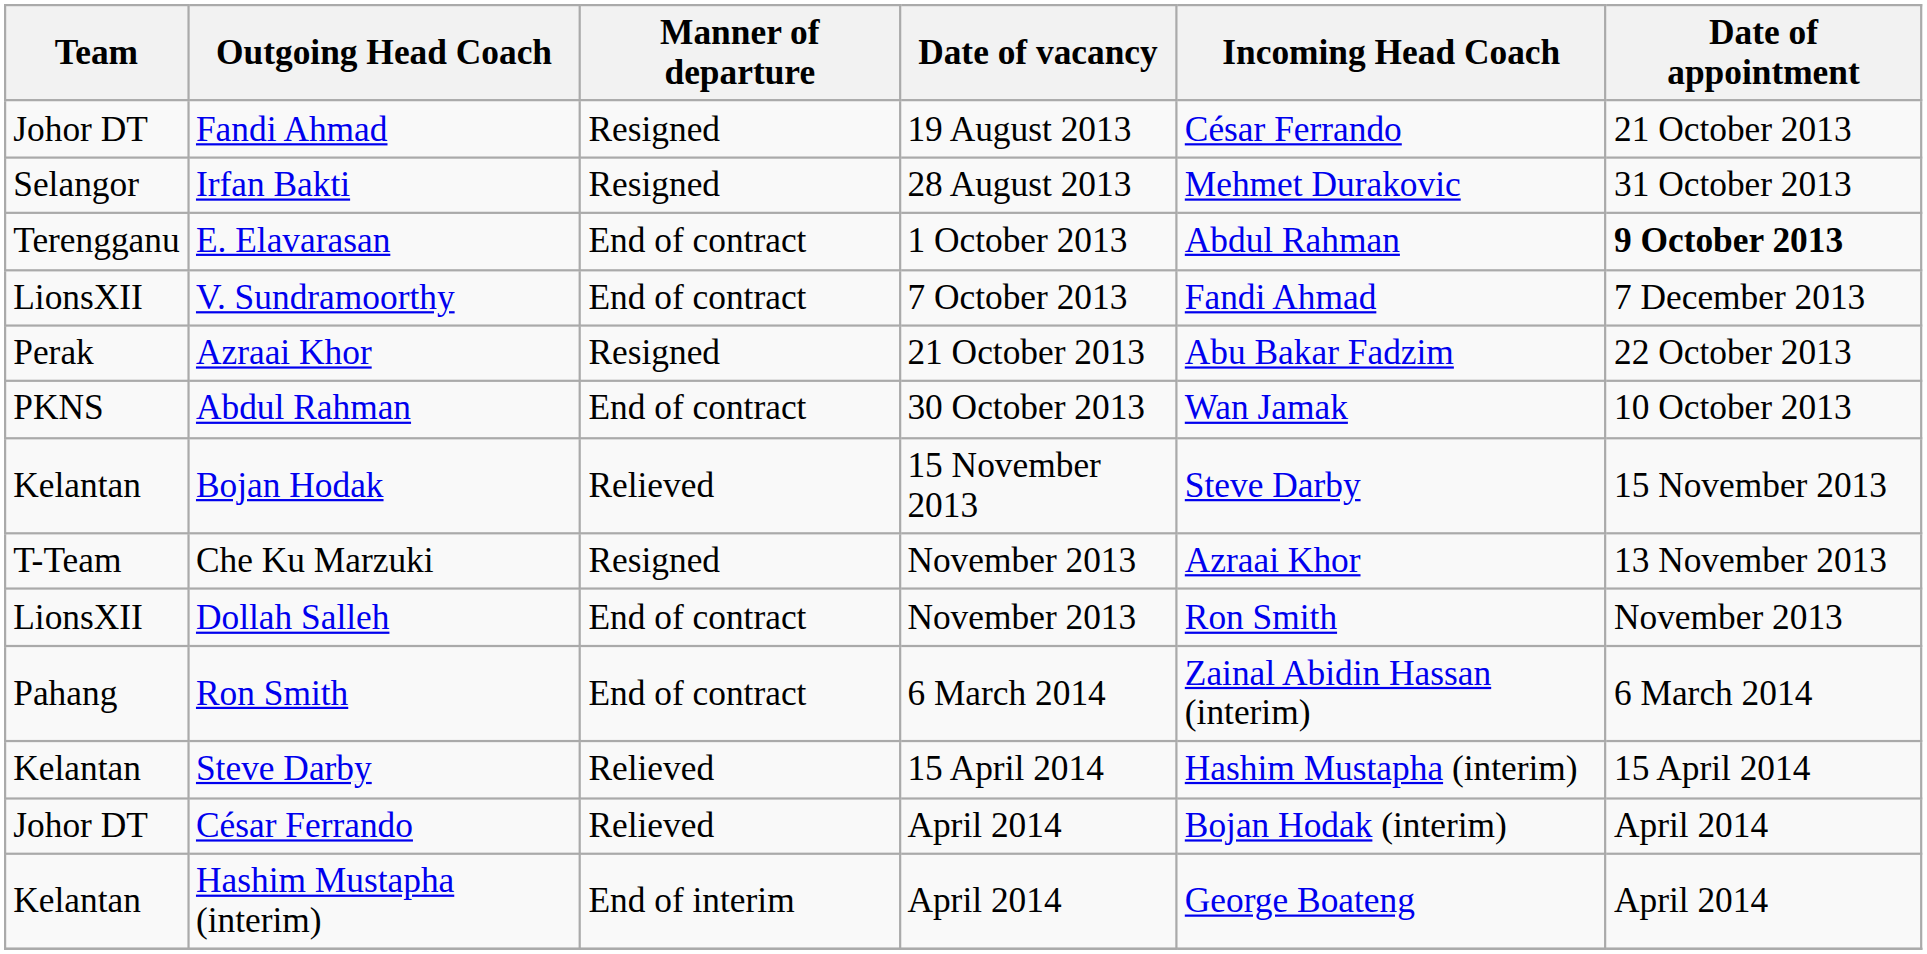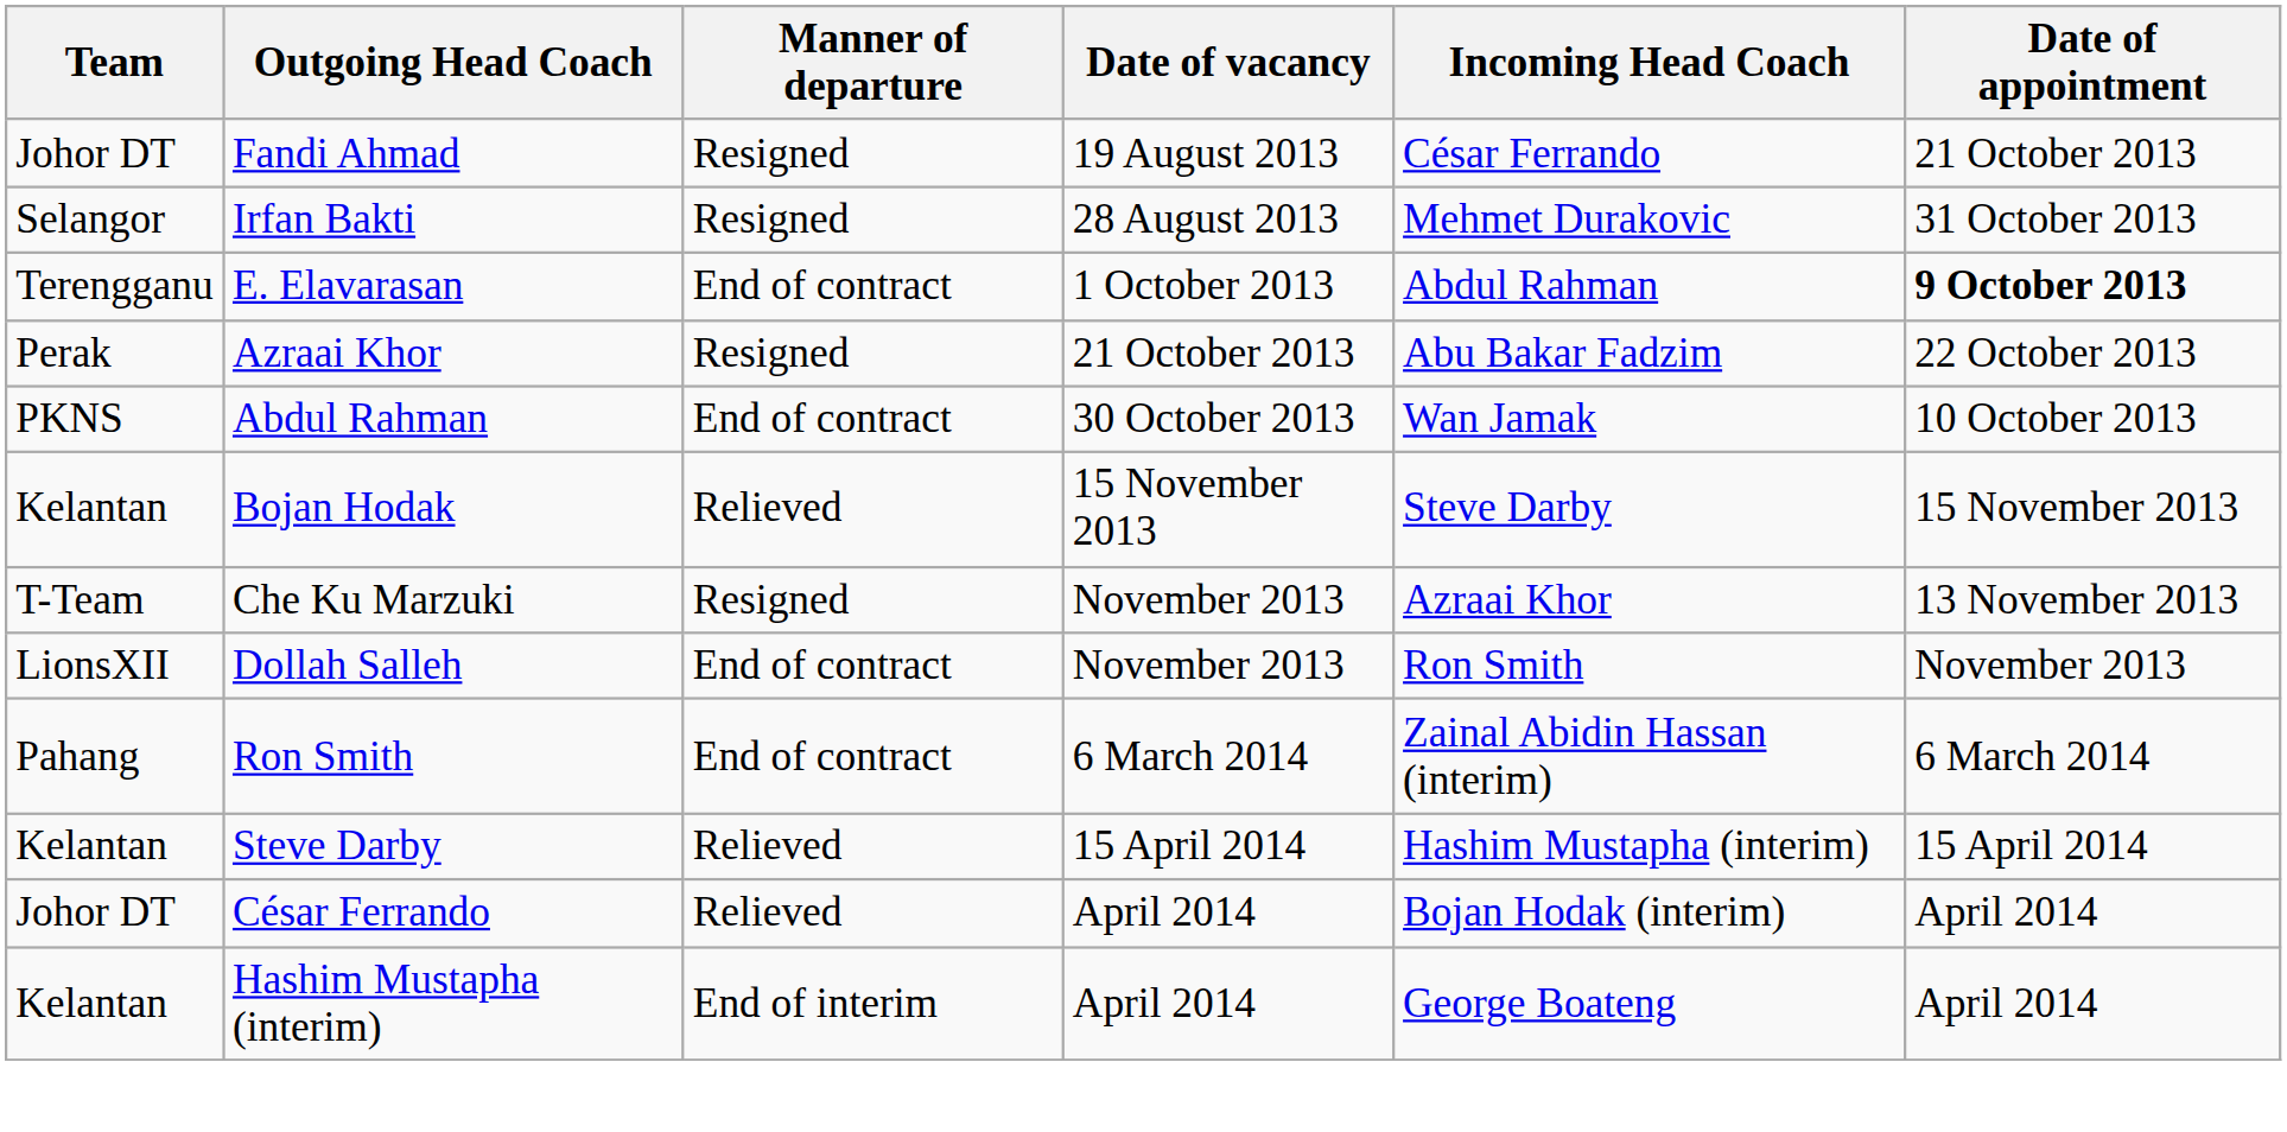- row: LionsXII | V. Sundramoorthy | End of contract | 7 October 2013 | Fandi Ahmad | 7 December 2013
